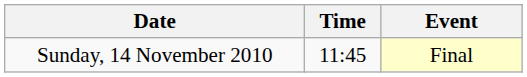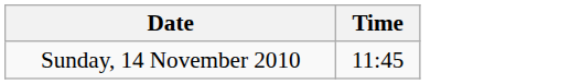- column: Event | Final
